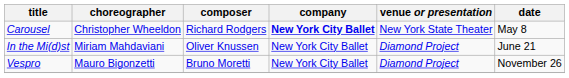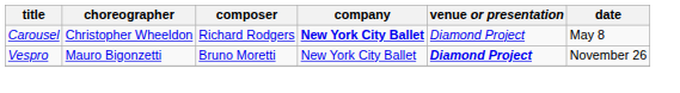Carousel | venue or presentation: New York State Theater -> Diamond Project
- row: In the Mi(d)st | Miriam Mahdaviani | Oliver Knussen | New York City Ballet | Diamond Project | June 21
Vespro | venue or presentation: normal -> bold
